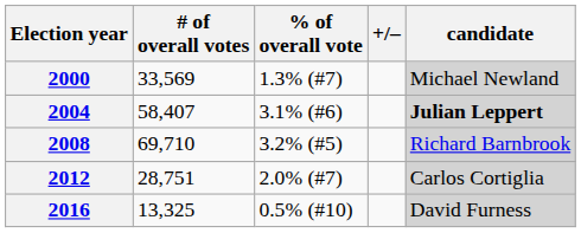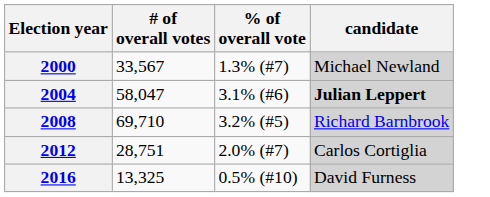- column: +/–
2000 | # of overall votes: 33,569 -> 33,567
2004 | # of overall votes: 58,407 -> 58,047
